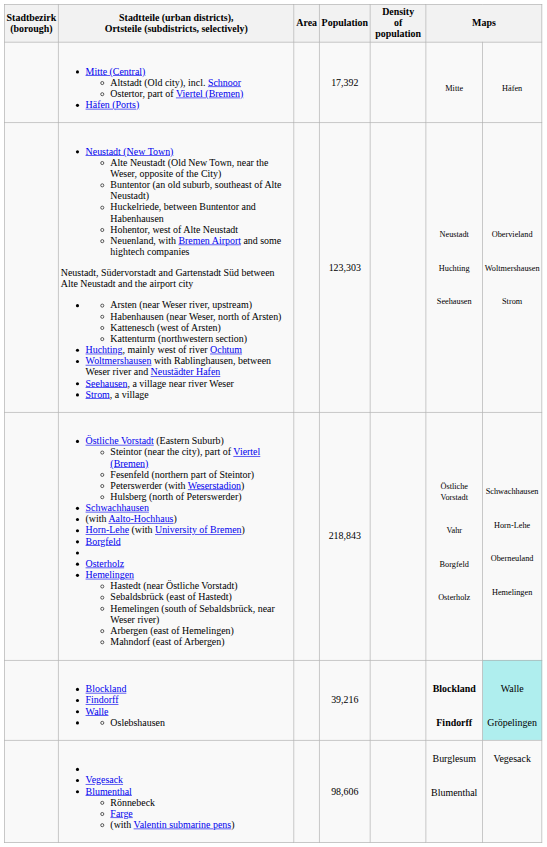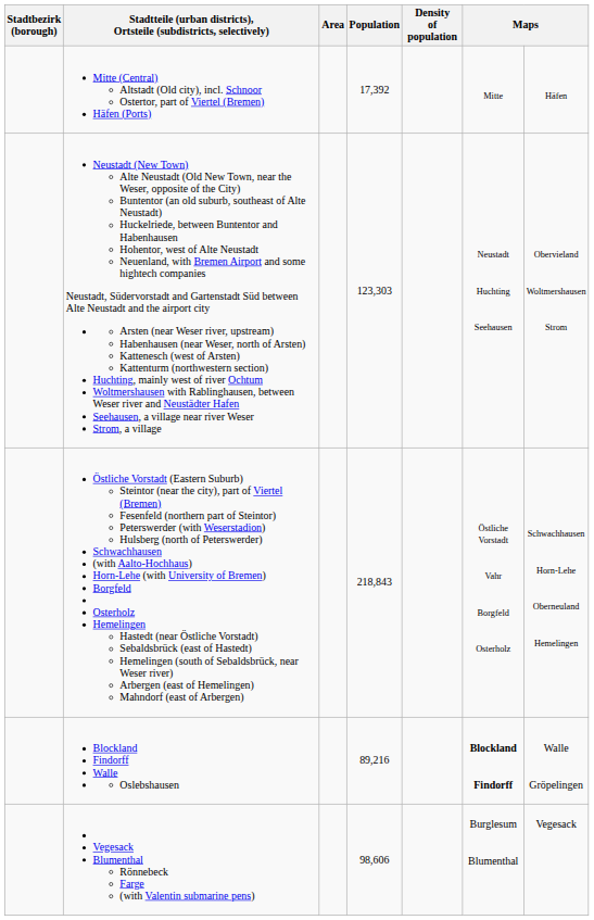Blockland Findorff Walle Oslebshausen | Population: 39,216 -> 89,216
Blockland Findorff Walle Oslebshausen | column 7: paleturquoise background -> no background
